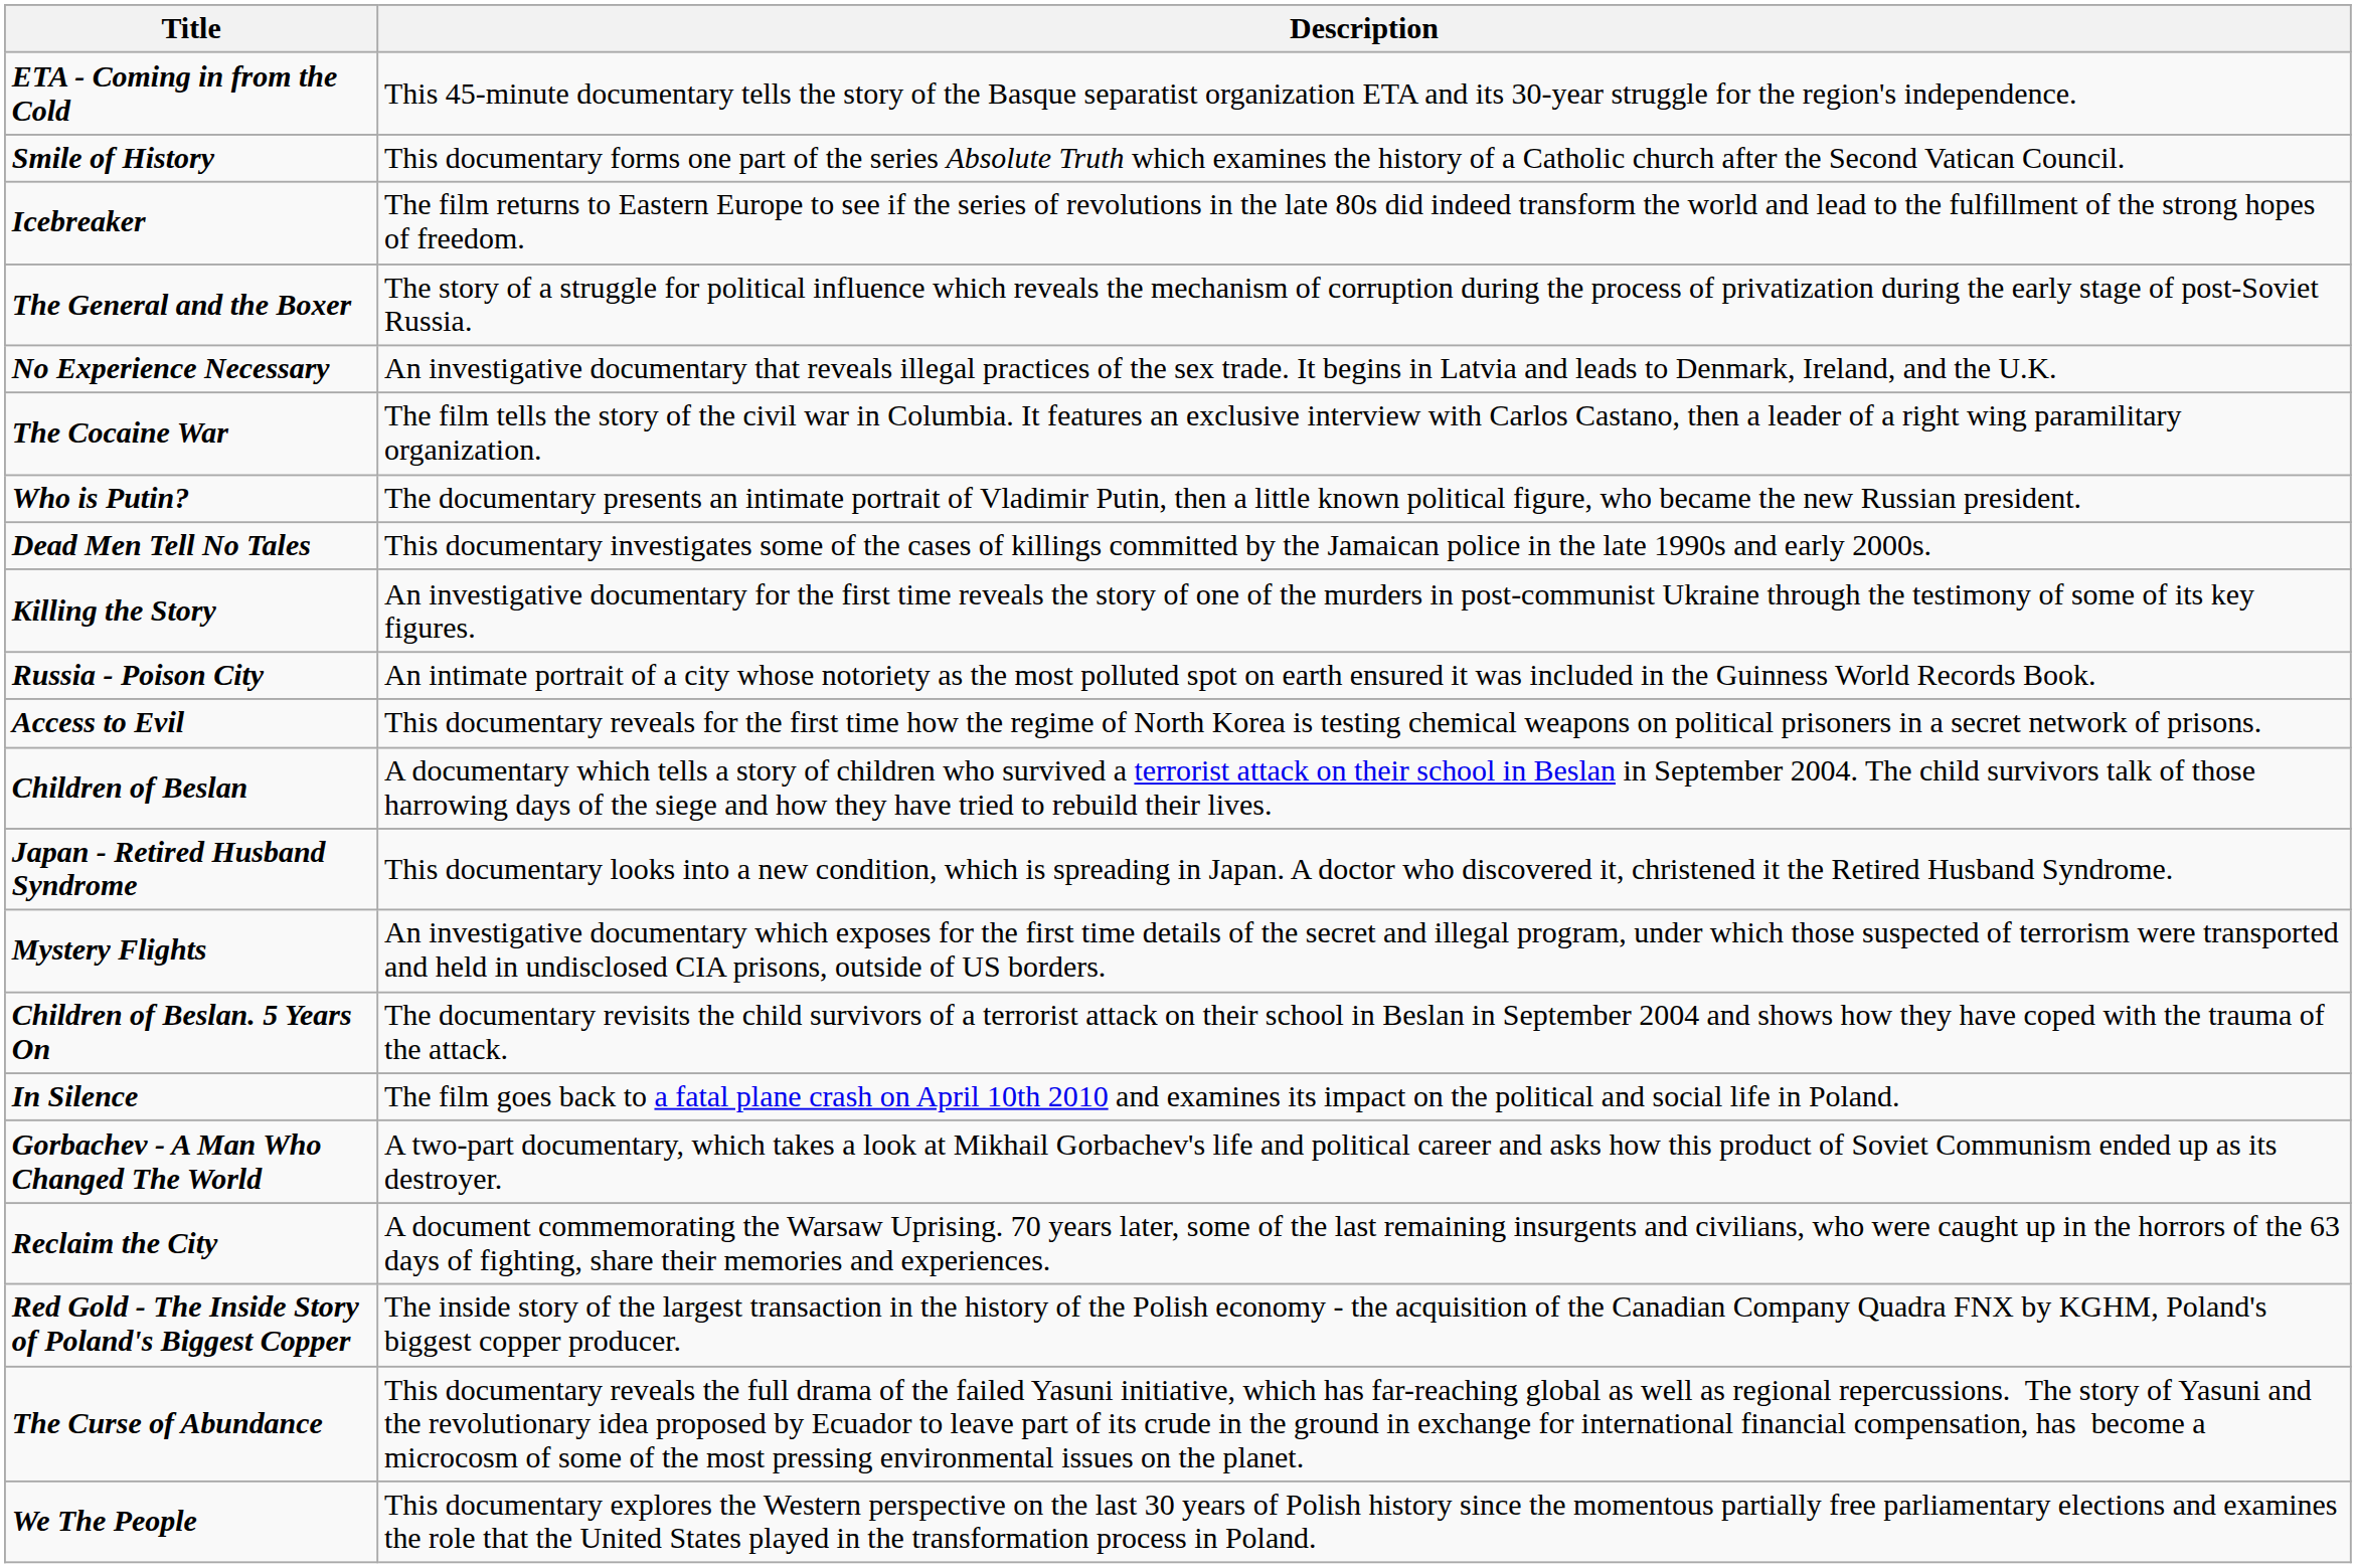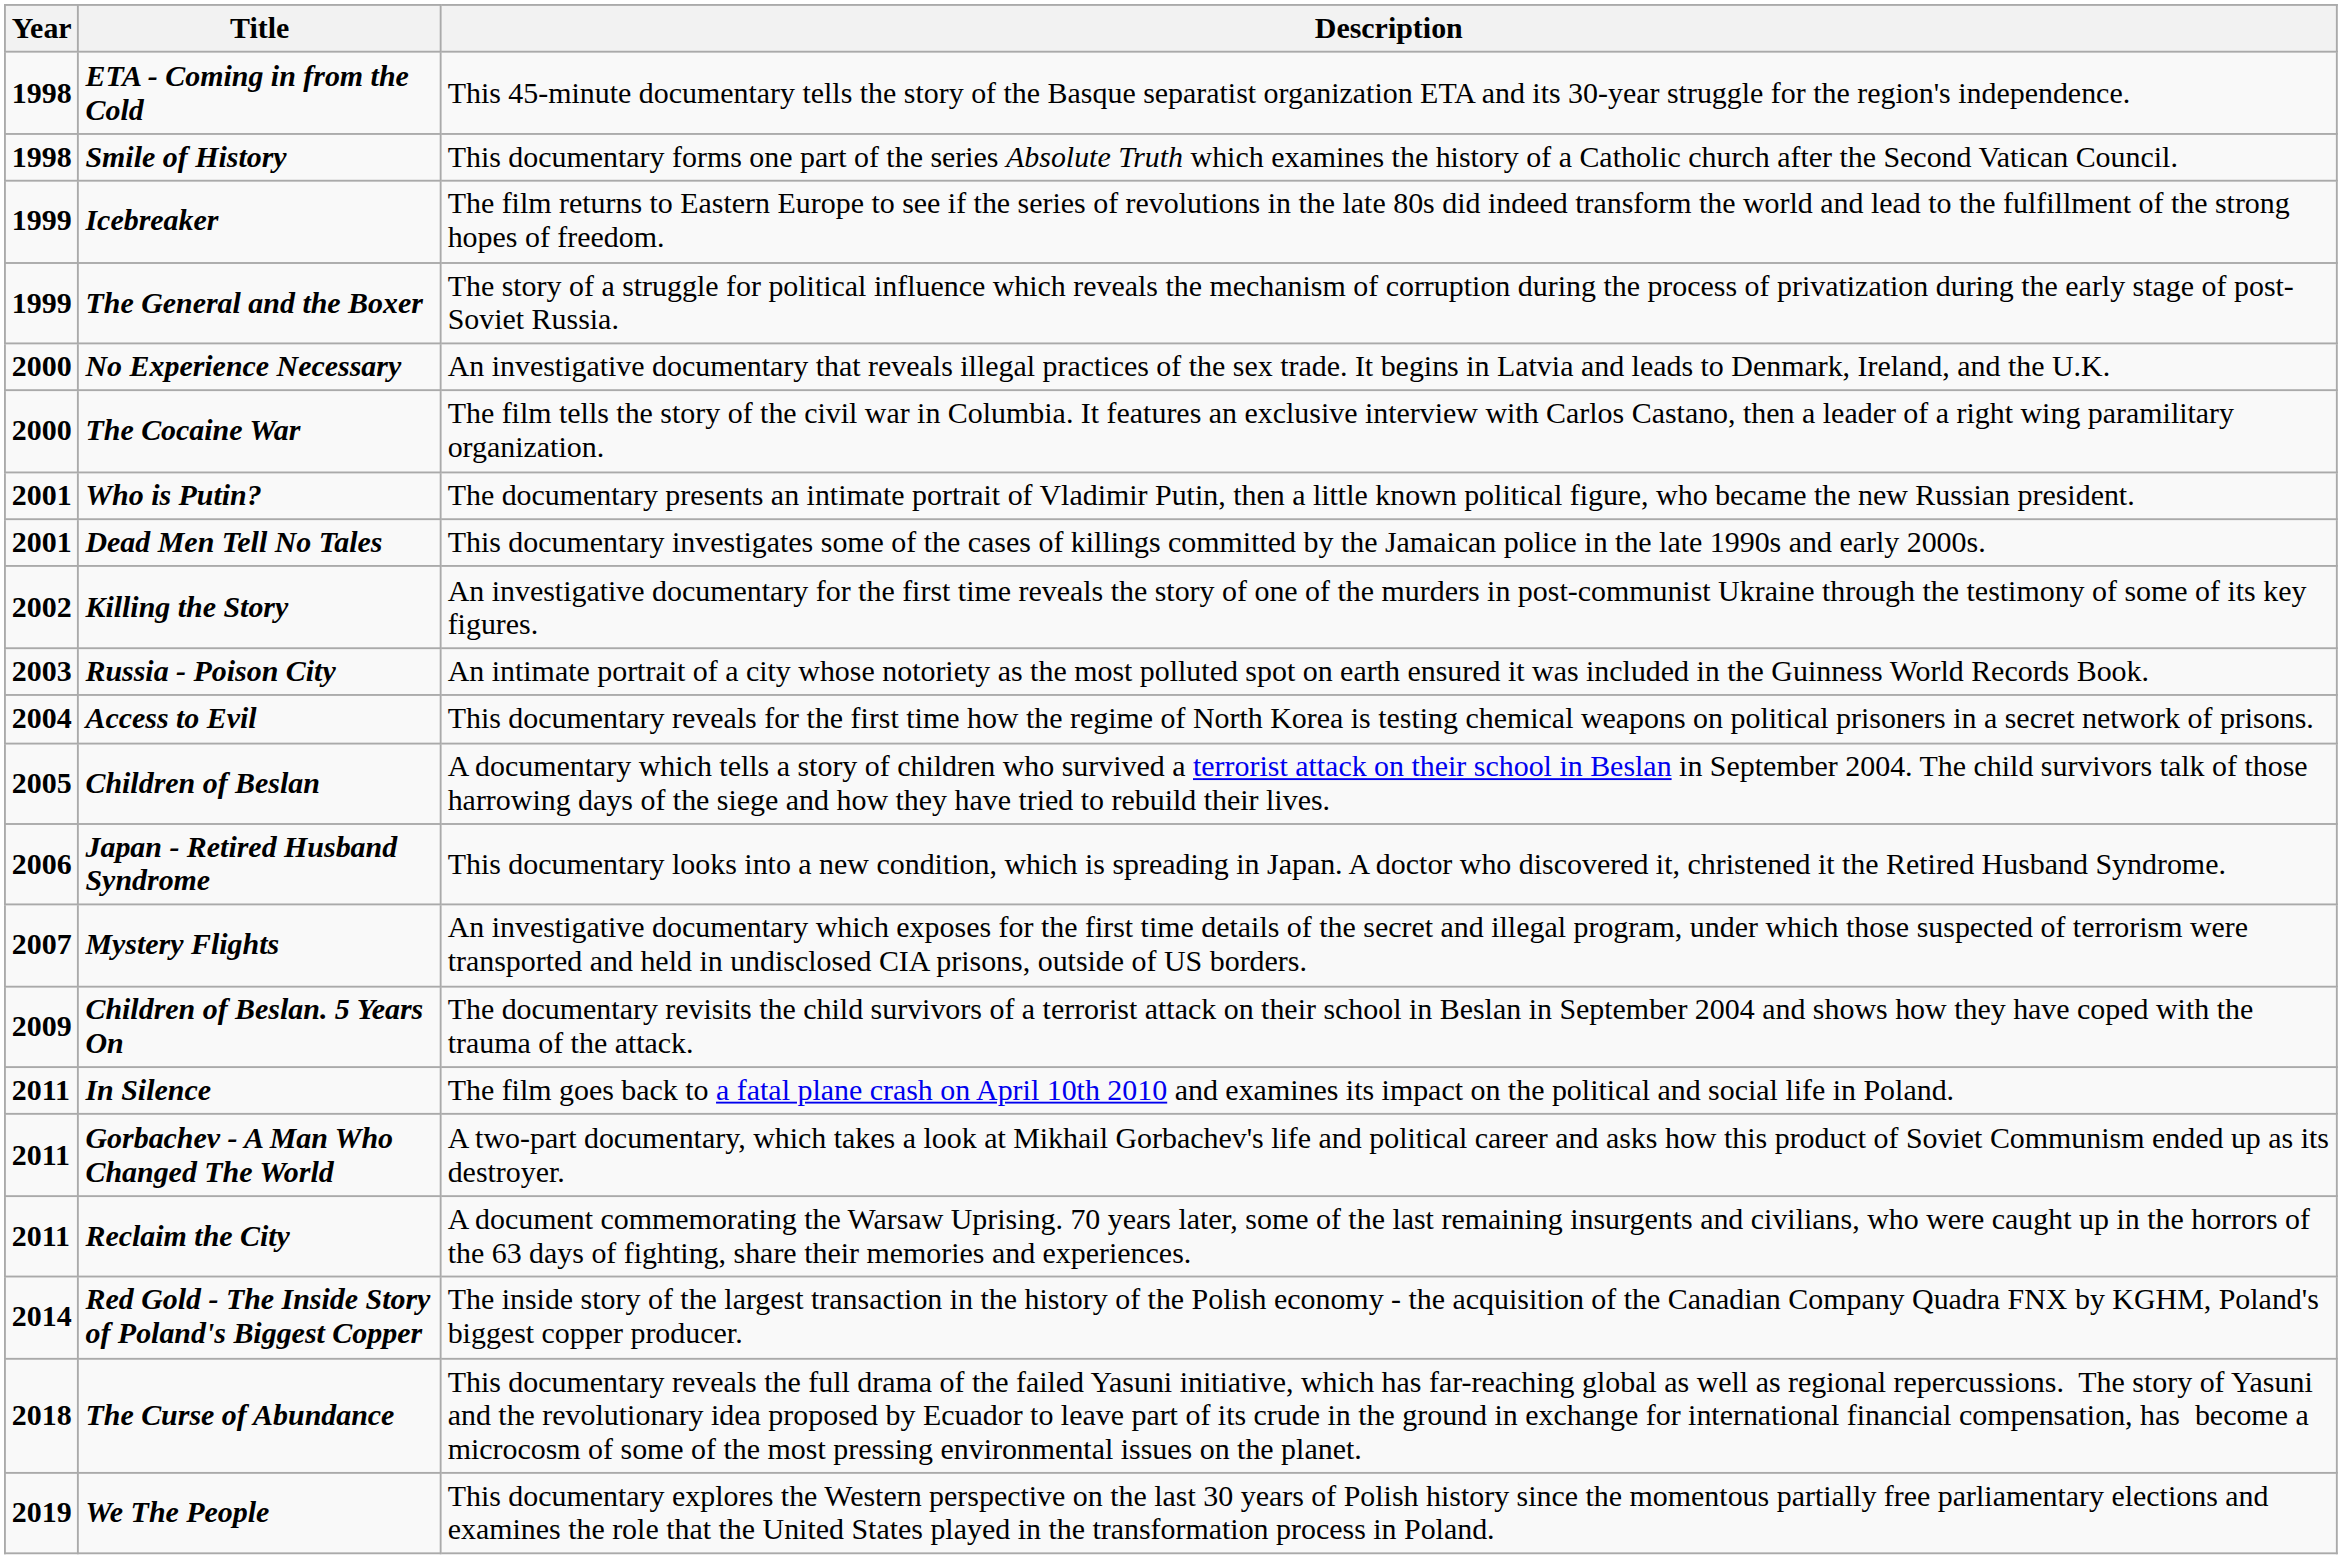+ column: Year | 1998 | 1998 | 1999 | 1999 | 2000 | 2000 | 2001 | 2001 | 2002 | 2003 | 2004 | 2005 | 2006 | 2007 | 2009 | 2011 | 2011 | 2011 | 2014 | 2018 | 2019
